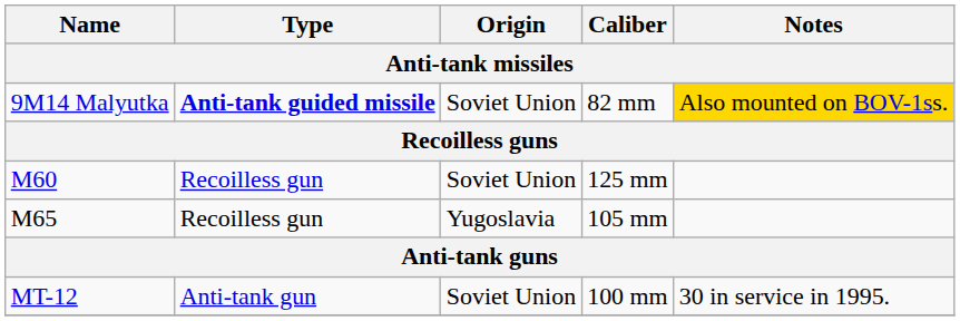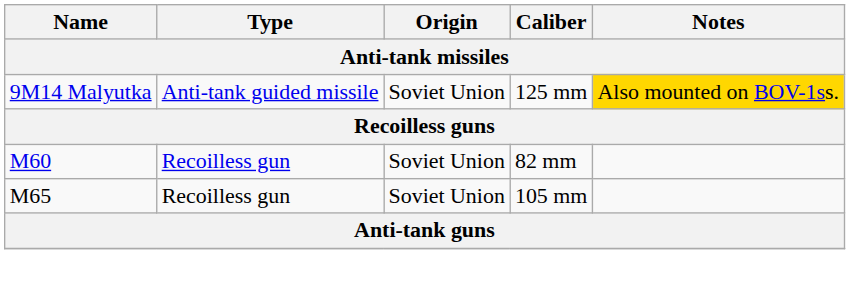9M14 Malyutka | Type: bold -> normal
9M14 Malyutka | Caliber: 82 mm -> 125 mm
M60 | Caliber: 125 mm -> 82 mm
M65 | Origin: Yugoslavia -> Soviet Union
- row: MT-12 | Anti-tank gun | Soviet Union | 100 mm | 30 in service in 1995.
